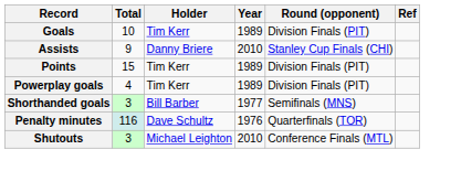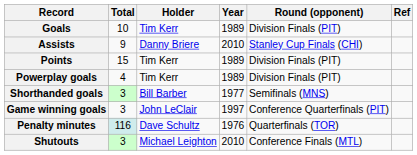+ row: Game winning goals | 3 | John LeClair | 1997 | Conference Quarterfinals (PIT)
